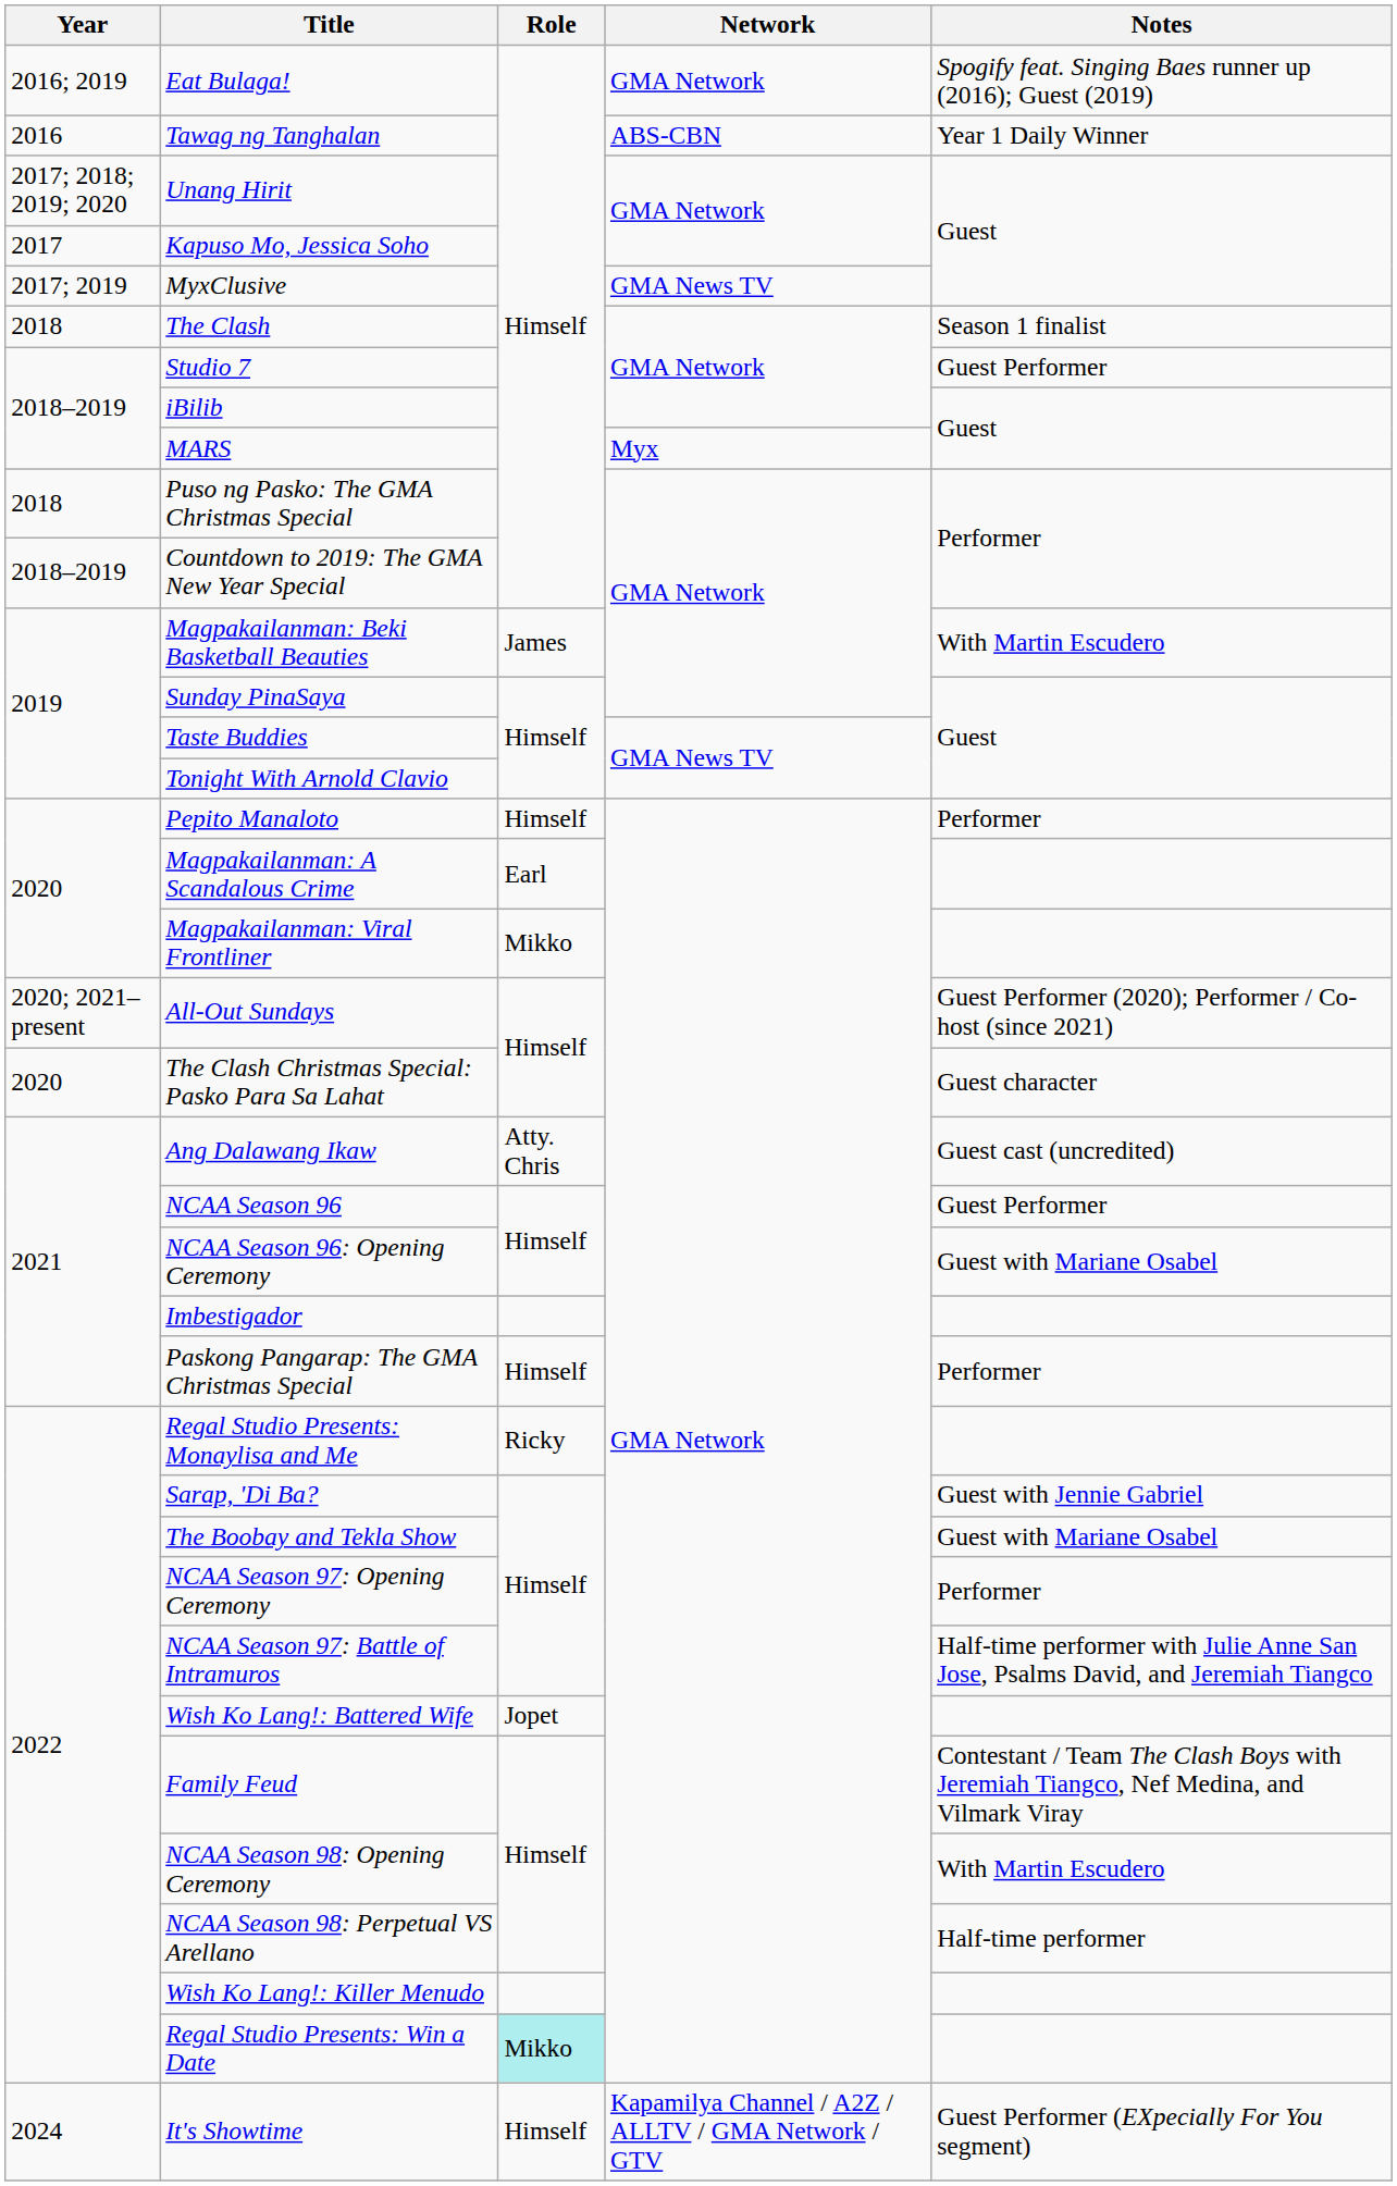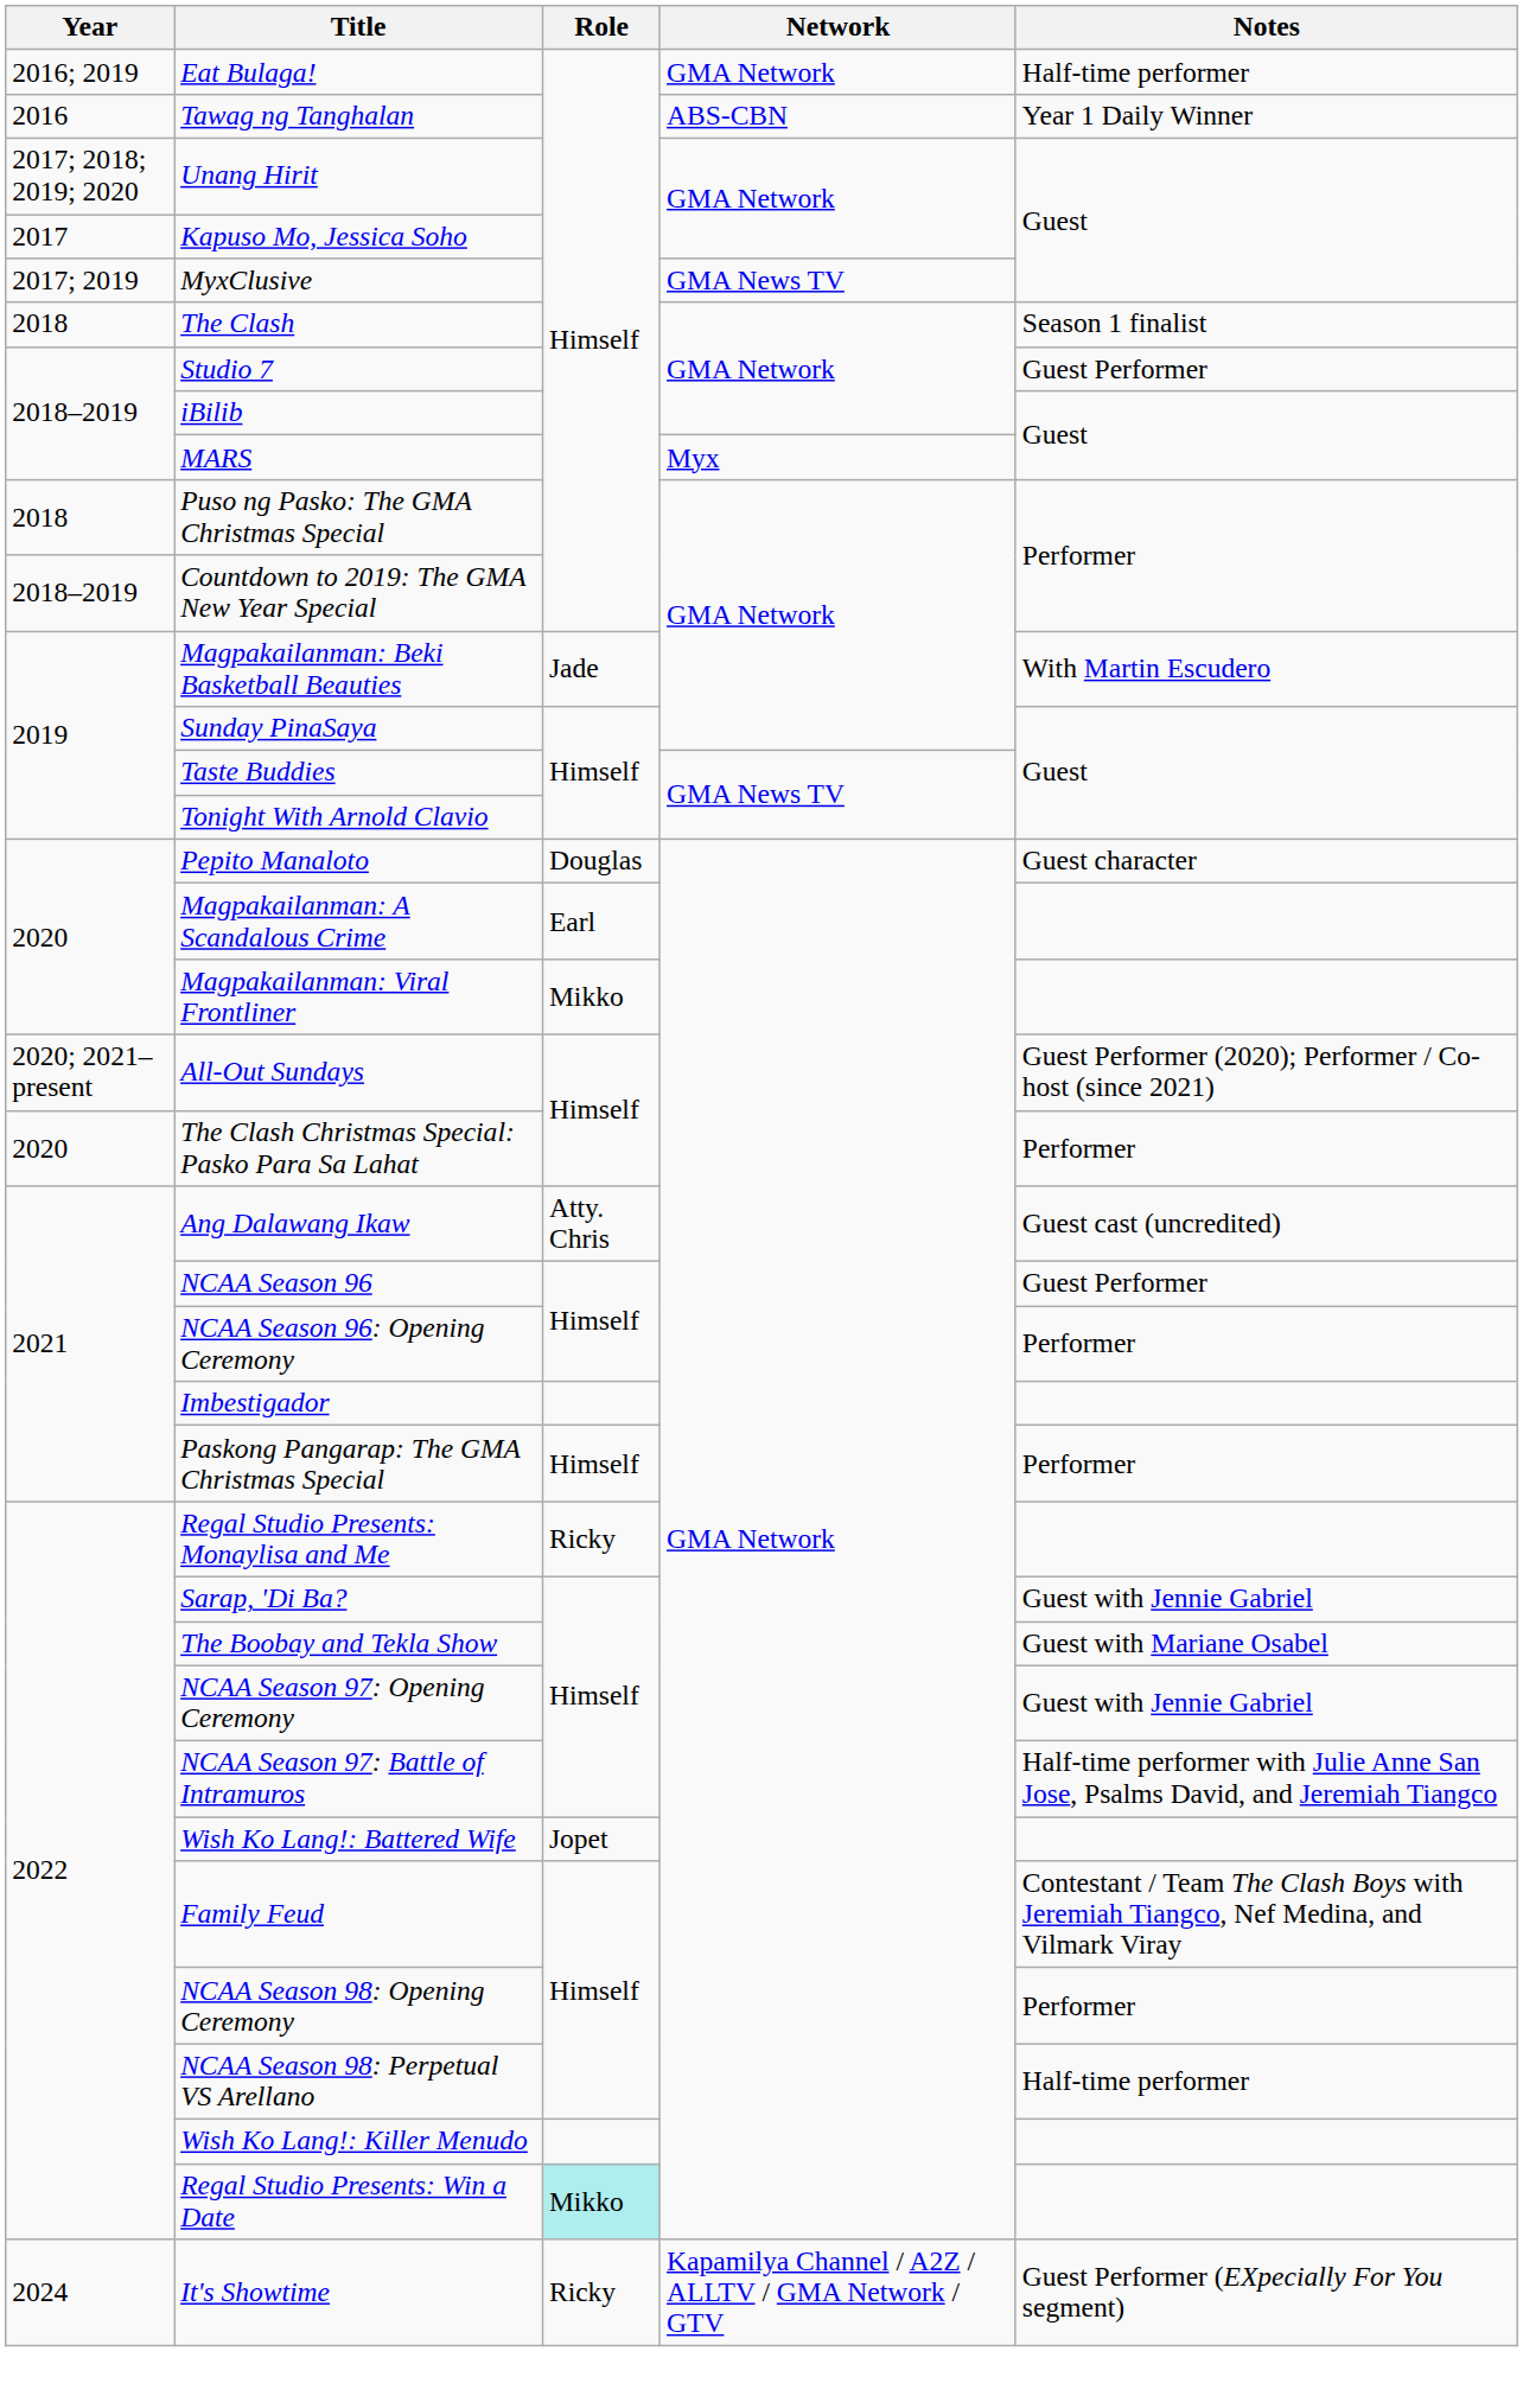Eat Bulaga! | Notes: Spogify feat. Singing Baes runner up (2016); Guest (2019) -> Half-time performer
Magpakailanman: Beki Basketball Beauties | Role: James -> Jade
Pepito Manaloto | Role: Himself -> Douglas
Pepito Manaloto | Notes: Performer -> Guest character
The Clash Christmas Special: Pasko Para Sa Lahat | Notes: Guest character -> Performer
NCAA Season 96: Opening Ceremony | Notes: Guest with Mariane Osabel -> Performer
NCAA Season 97: Opening Ceremony | Notes: Performer -> Guest with Jennie Gabriel
NCAA Season 98: Opening Ceremony | Notes: With Martin Escudero -> Performer
It's Showtime | Role: Himself -> Ricky
